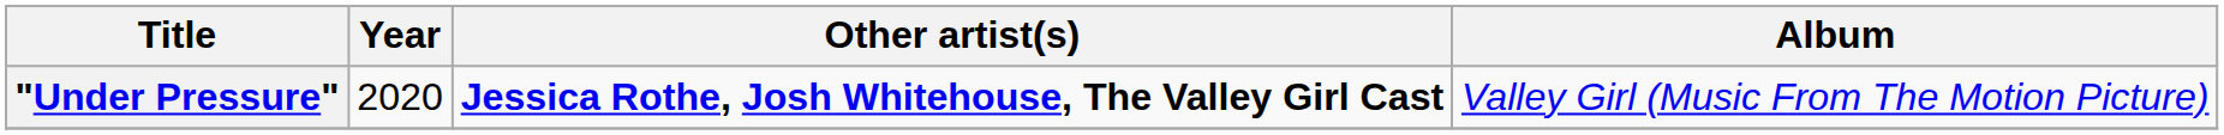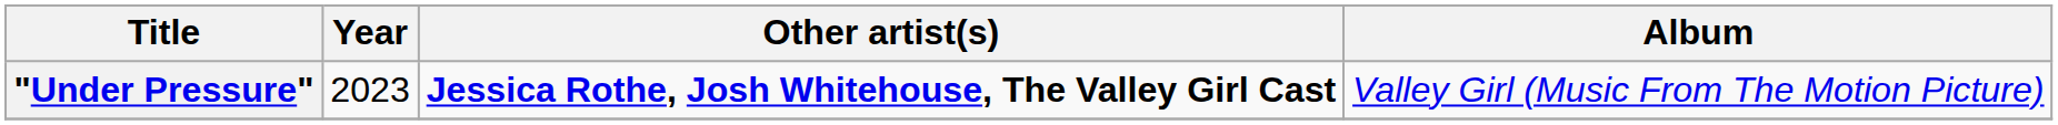"Under Pressure" | Year: 2020 -> 2023
